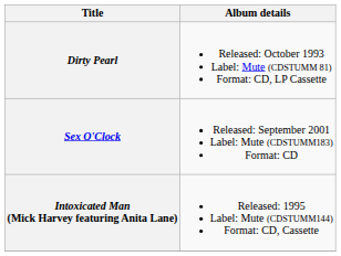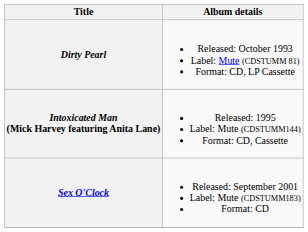rows swapped: Intoxicated Man (Mick Harvey featuring Anita Lane) <-> Sex O'Clock
